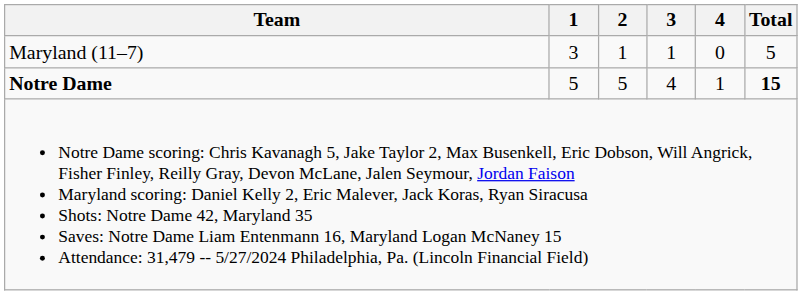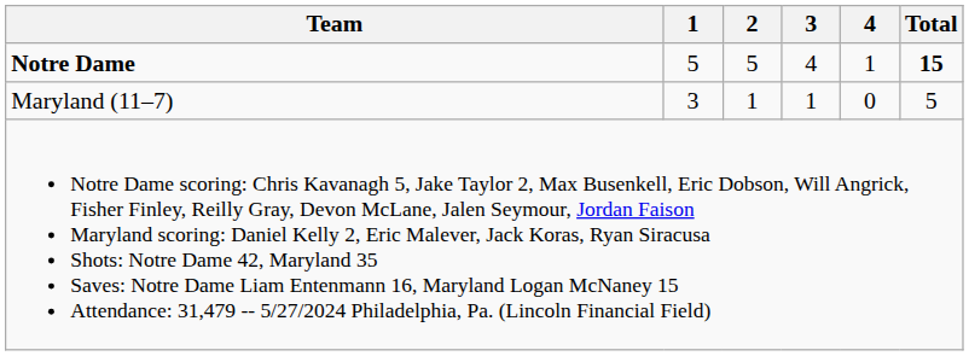rows swapped: Notre Dame <-> Maryland (11–7)
